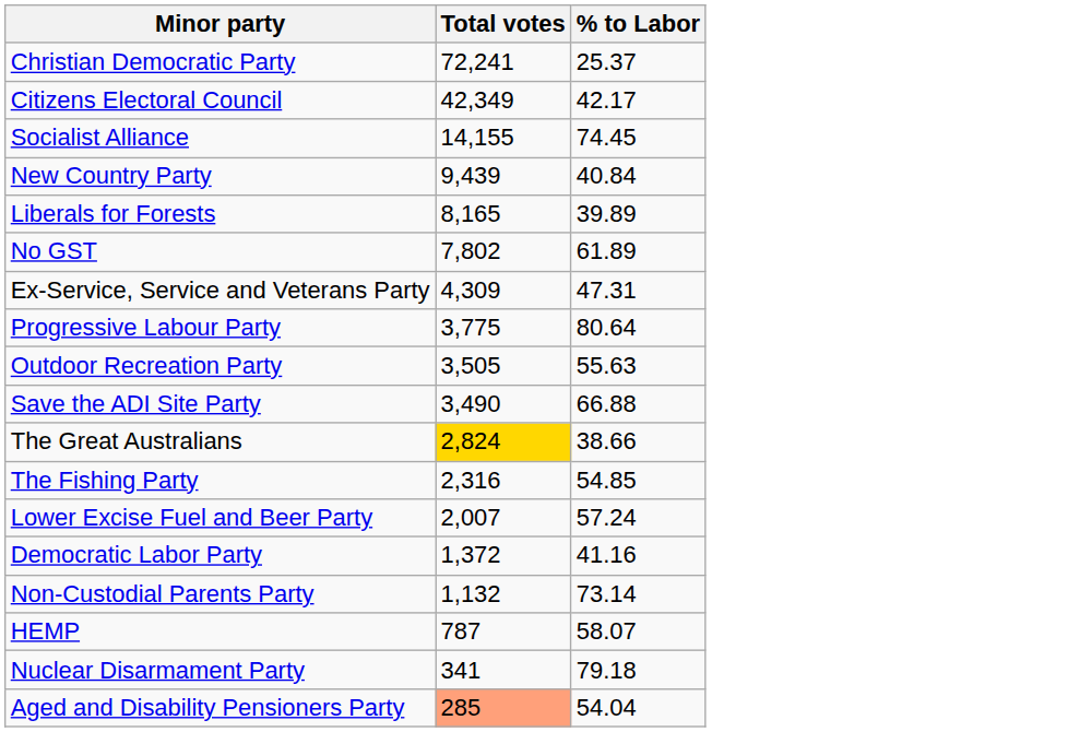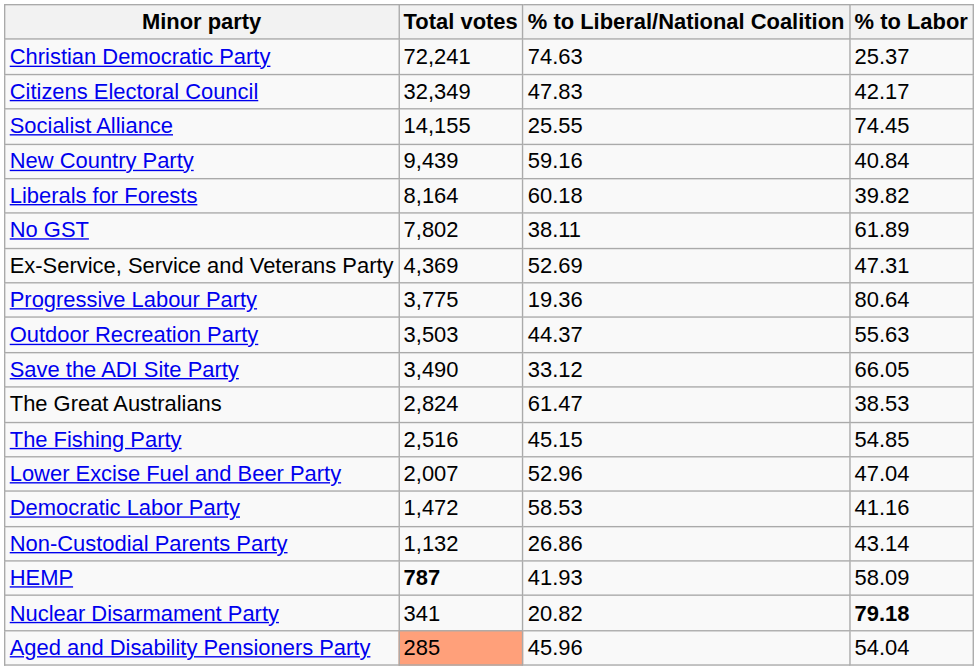+ column: % to Liberal/National Coalition | 74.63 | 47.83 | 25.55 | 59.16 | 60.18 | 38.11 | 52.69 | 19.36 | 44.37 | 33.12 | 61.47 | 45.15 | 52.96 | 58.53 | 26.86 | 41.93 | 20.82 | 45.96
Citizens Electoral Council | Total votes: 42,349 -> 32,349
Liberals for Forests | Total votes: 8,165 -> 8,164
Liberals for Forests | % to Labor: 39.89 -> 39.82
Ex-Service, Service and Veterans Party | Total votes: 4,309 -> 4,369
Outdoor Recreation Party | Total votes: 3,505 -> 3,503
Save the ADI Site Party | % to Labor: 66.88 -> 66.05
The Great Australians | Total votes: gold background -> no background
The Great Australians | % to Labor: 38.66 -> 38.53
The Fishing Party | Total votes: 2,316 -> 2,516
Lower Excise Fuel and Beer Party | % to Labor: 57.24 -> 47.04
Democratic Labor Party | Total votes: 1,372 -> 1,472
Non-Custodial Parents Party | % to Labor: 73.14 -> 43.14
HEMP | Total votes: normal -> bold
HEMP | % to Labor: 58.07 -> 58.09
Nuclear Disarmament Party | % to Labor: normal -> bold
